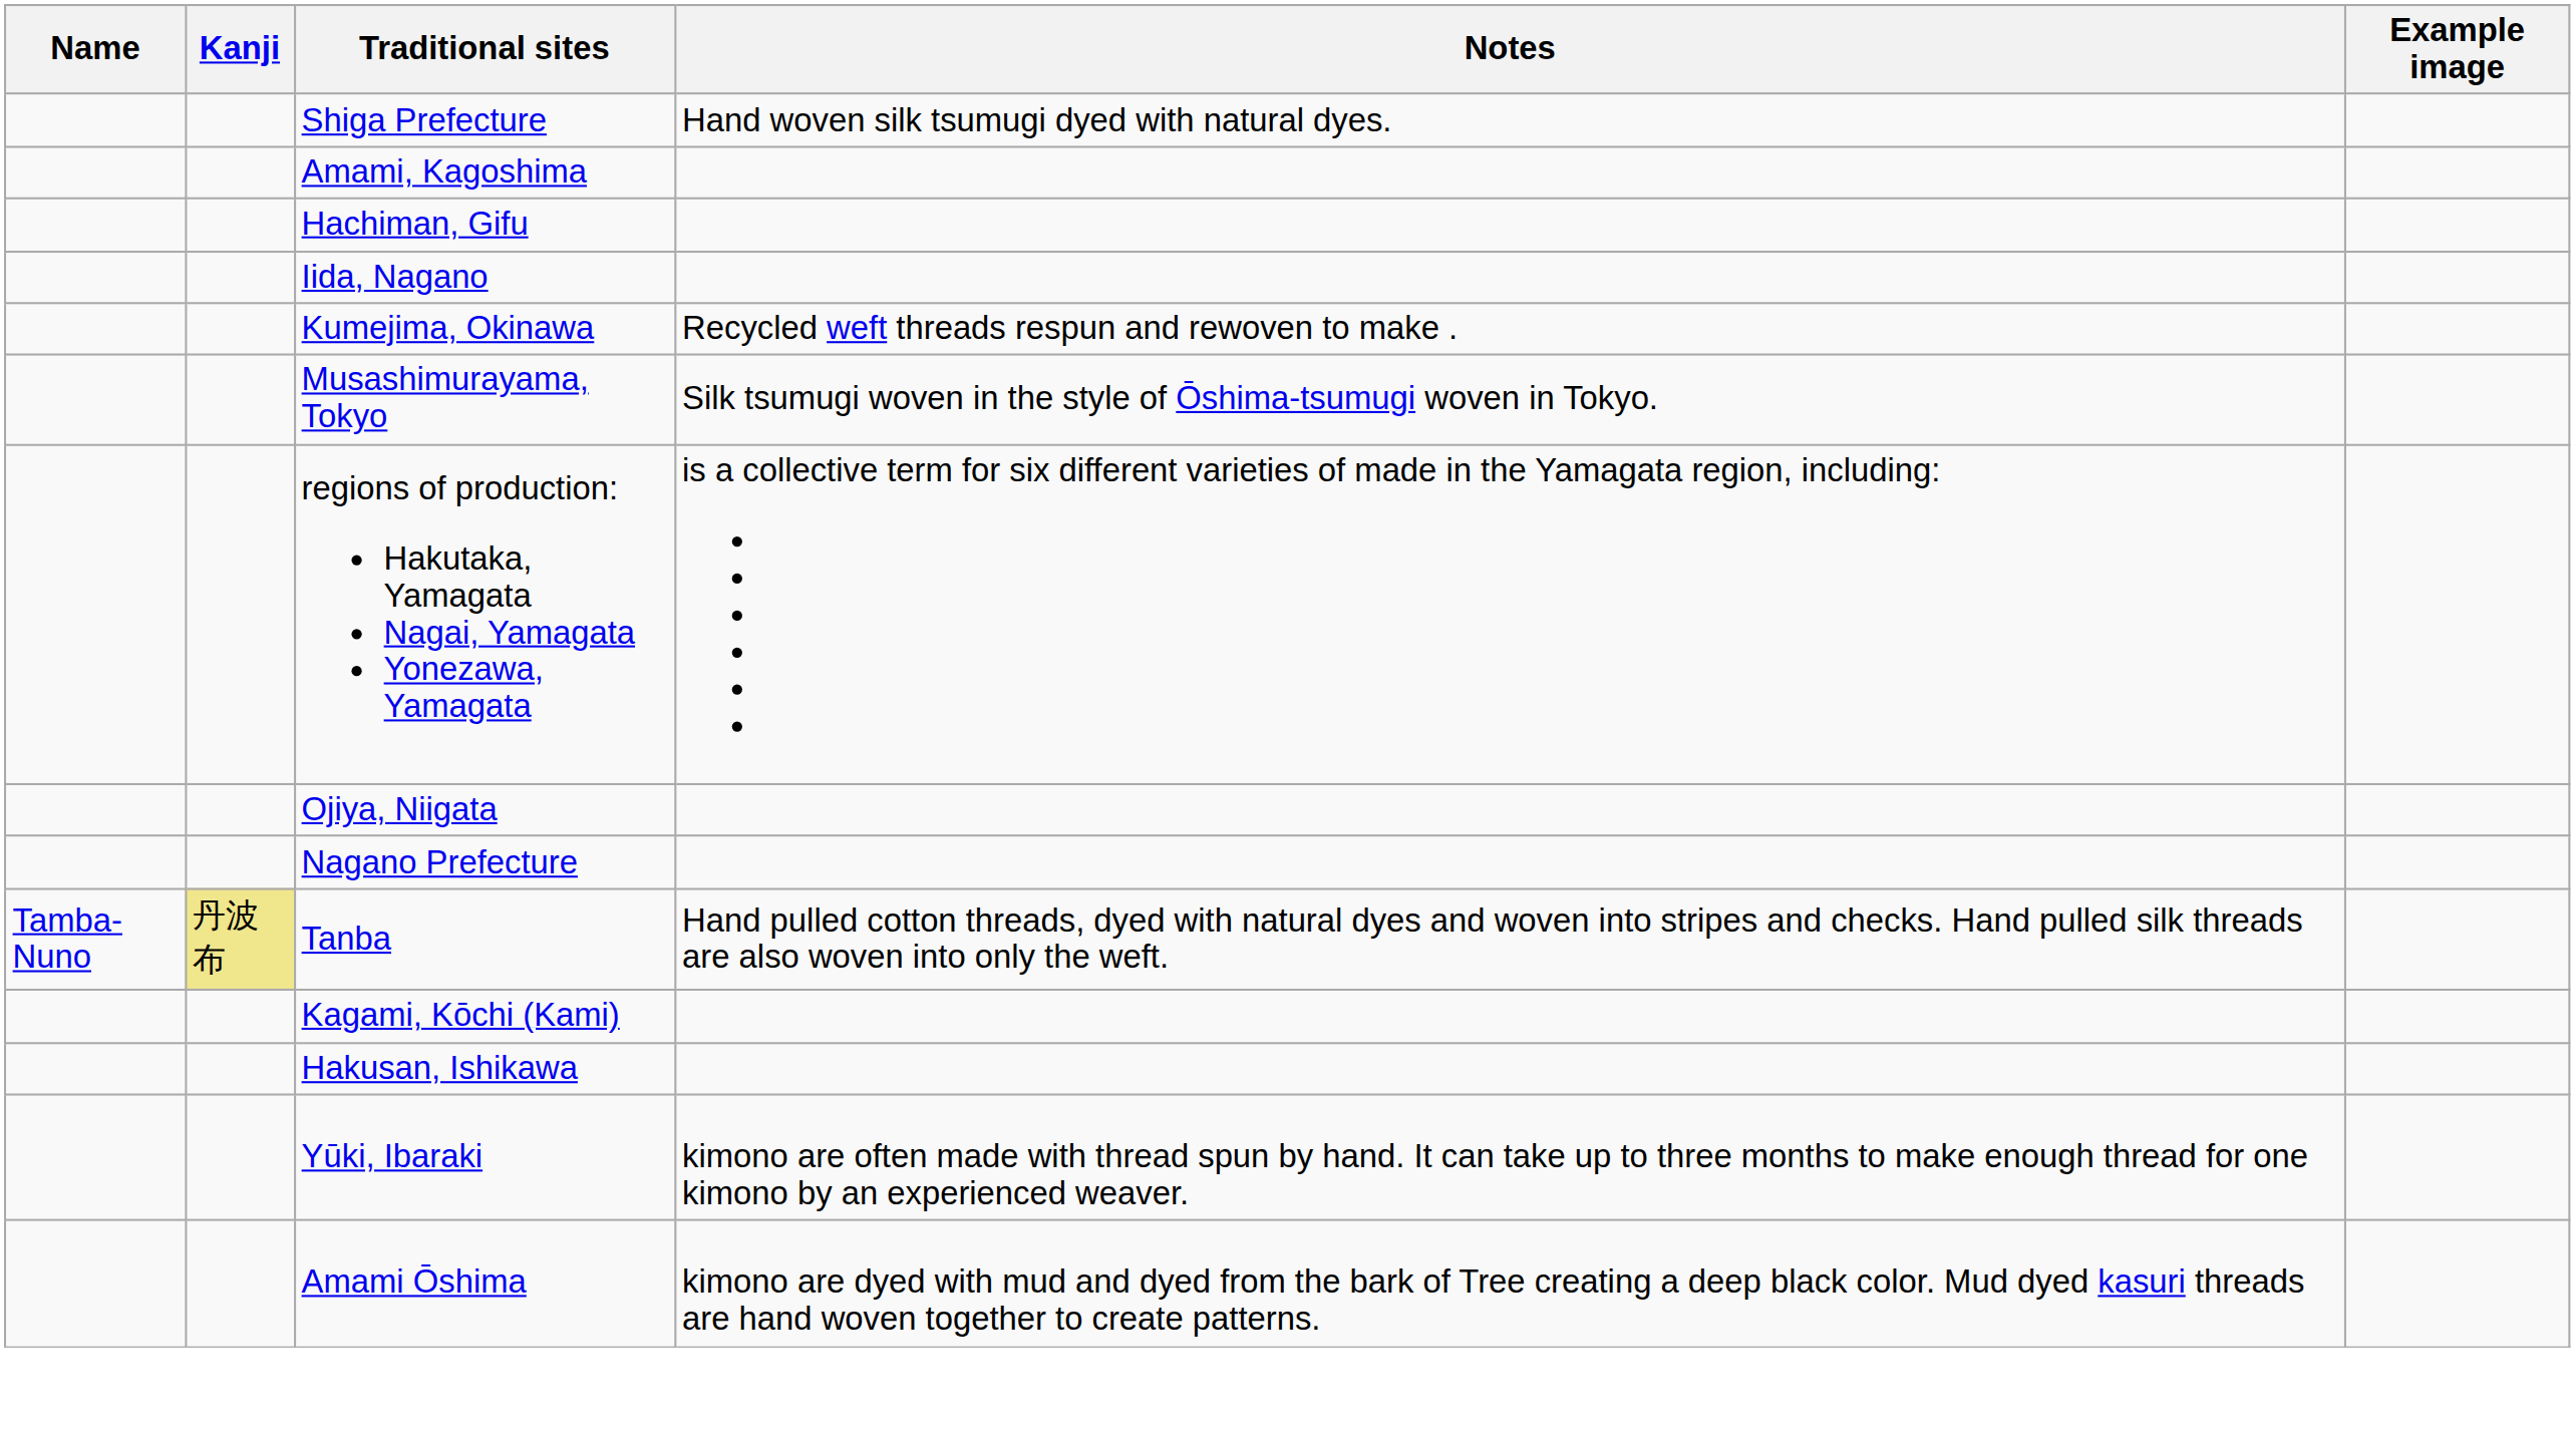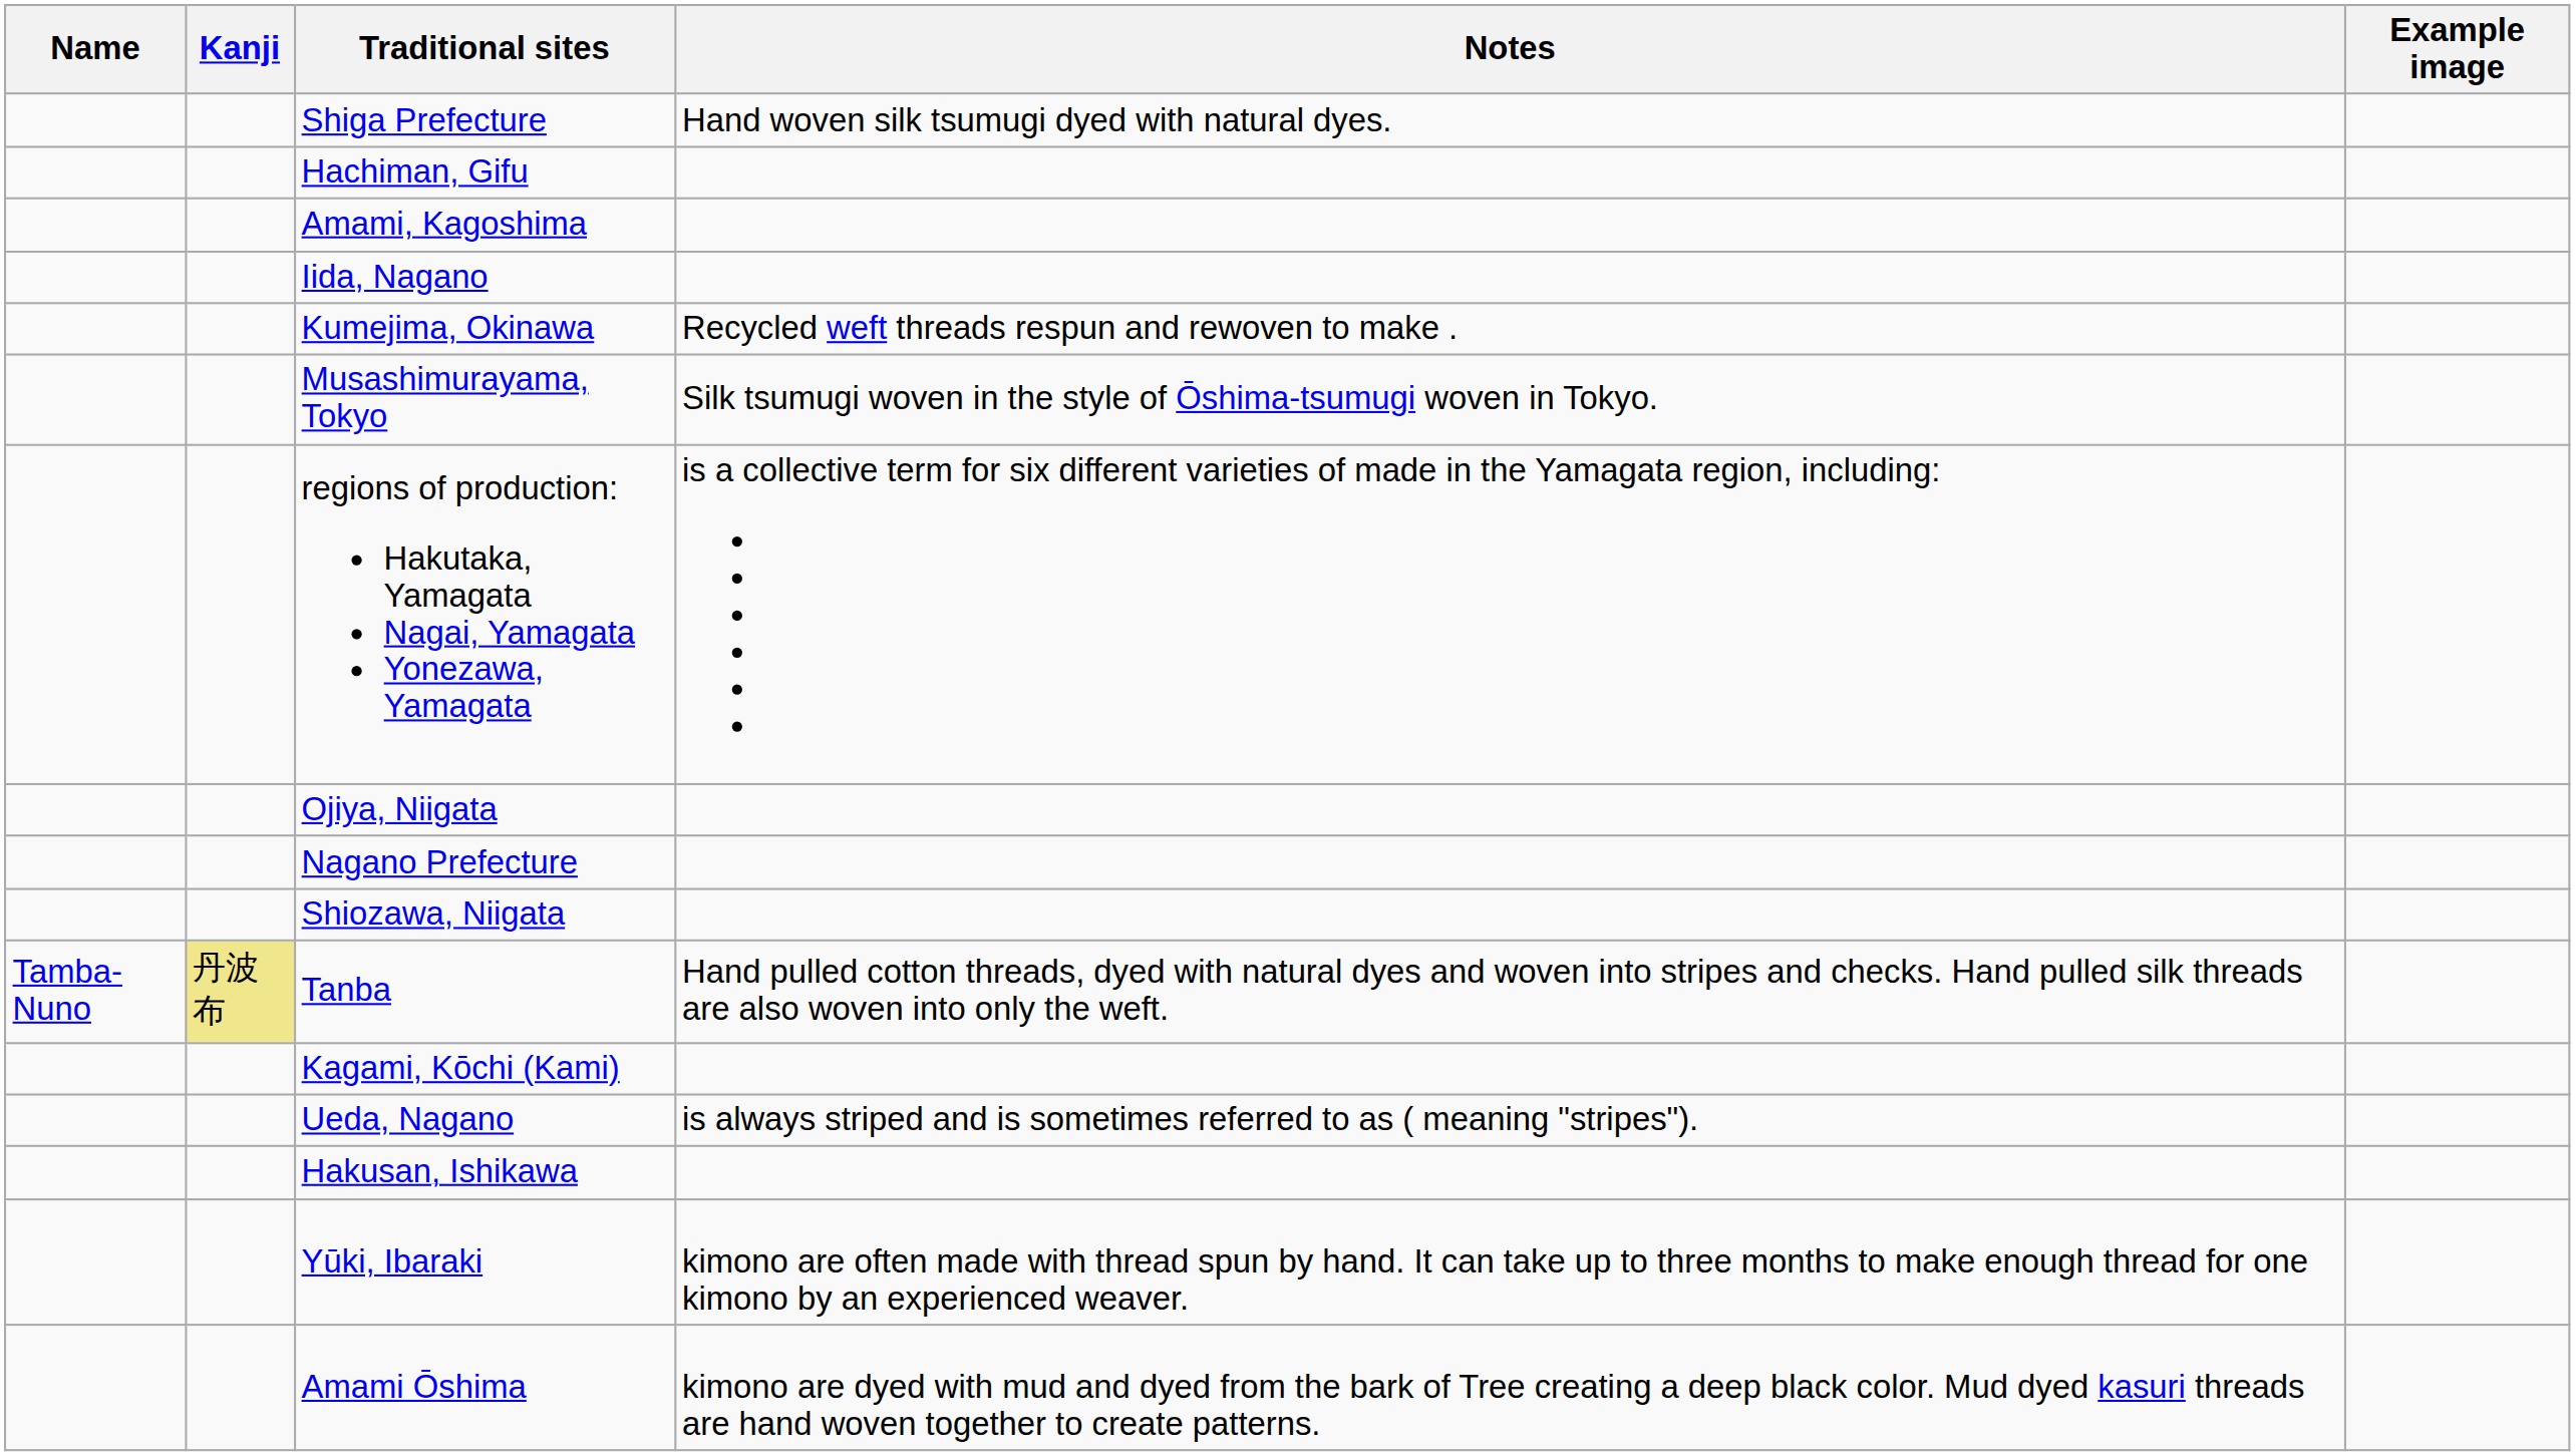rows swapped: Hachiman, Gifu <-> Amami, Kagoshima
+ row: Shiozawa, Niigata
+ row: Ueda, Nagano | is always striped and is sometimes referred to as ( meaning "stripes").
